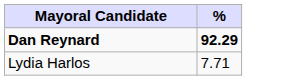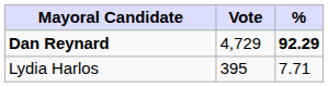+ column: Vote | 4,729 | 395
